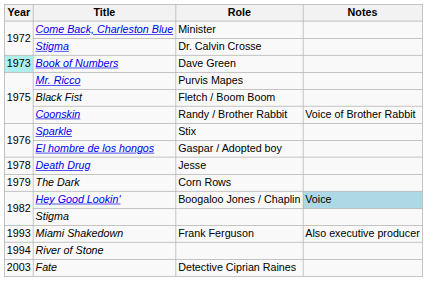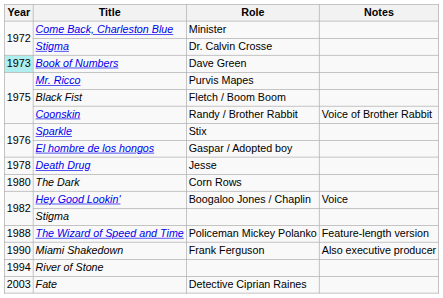The Dark | Year: 1979 -> 1980
Hey Good Lookin' | Notes: lightblue background -> no background
+ row: 1988 | The Wizard of Speed and Time | Policeman Mickey Polanko | Feature-length version
Miami Shakedown | Year: 1993 -> 1990
